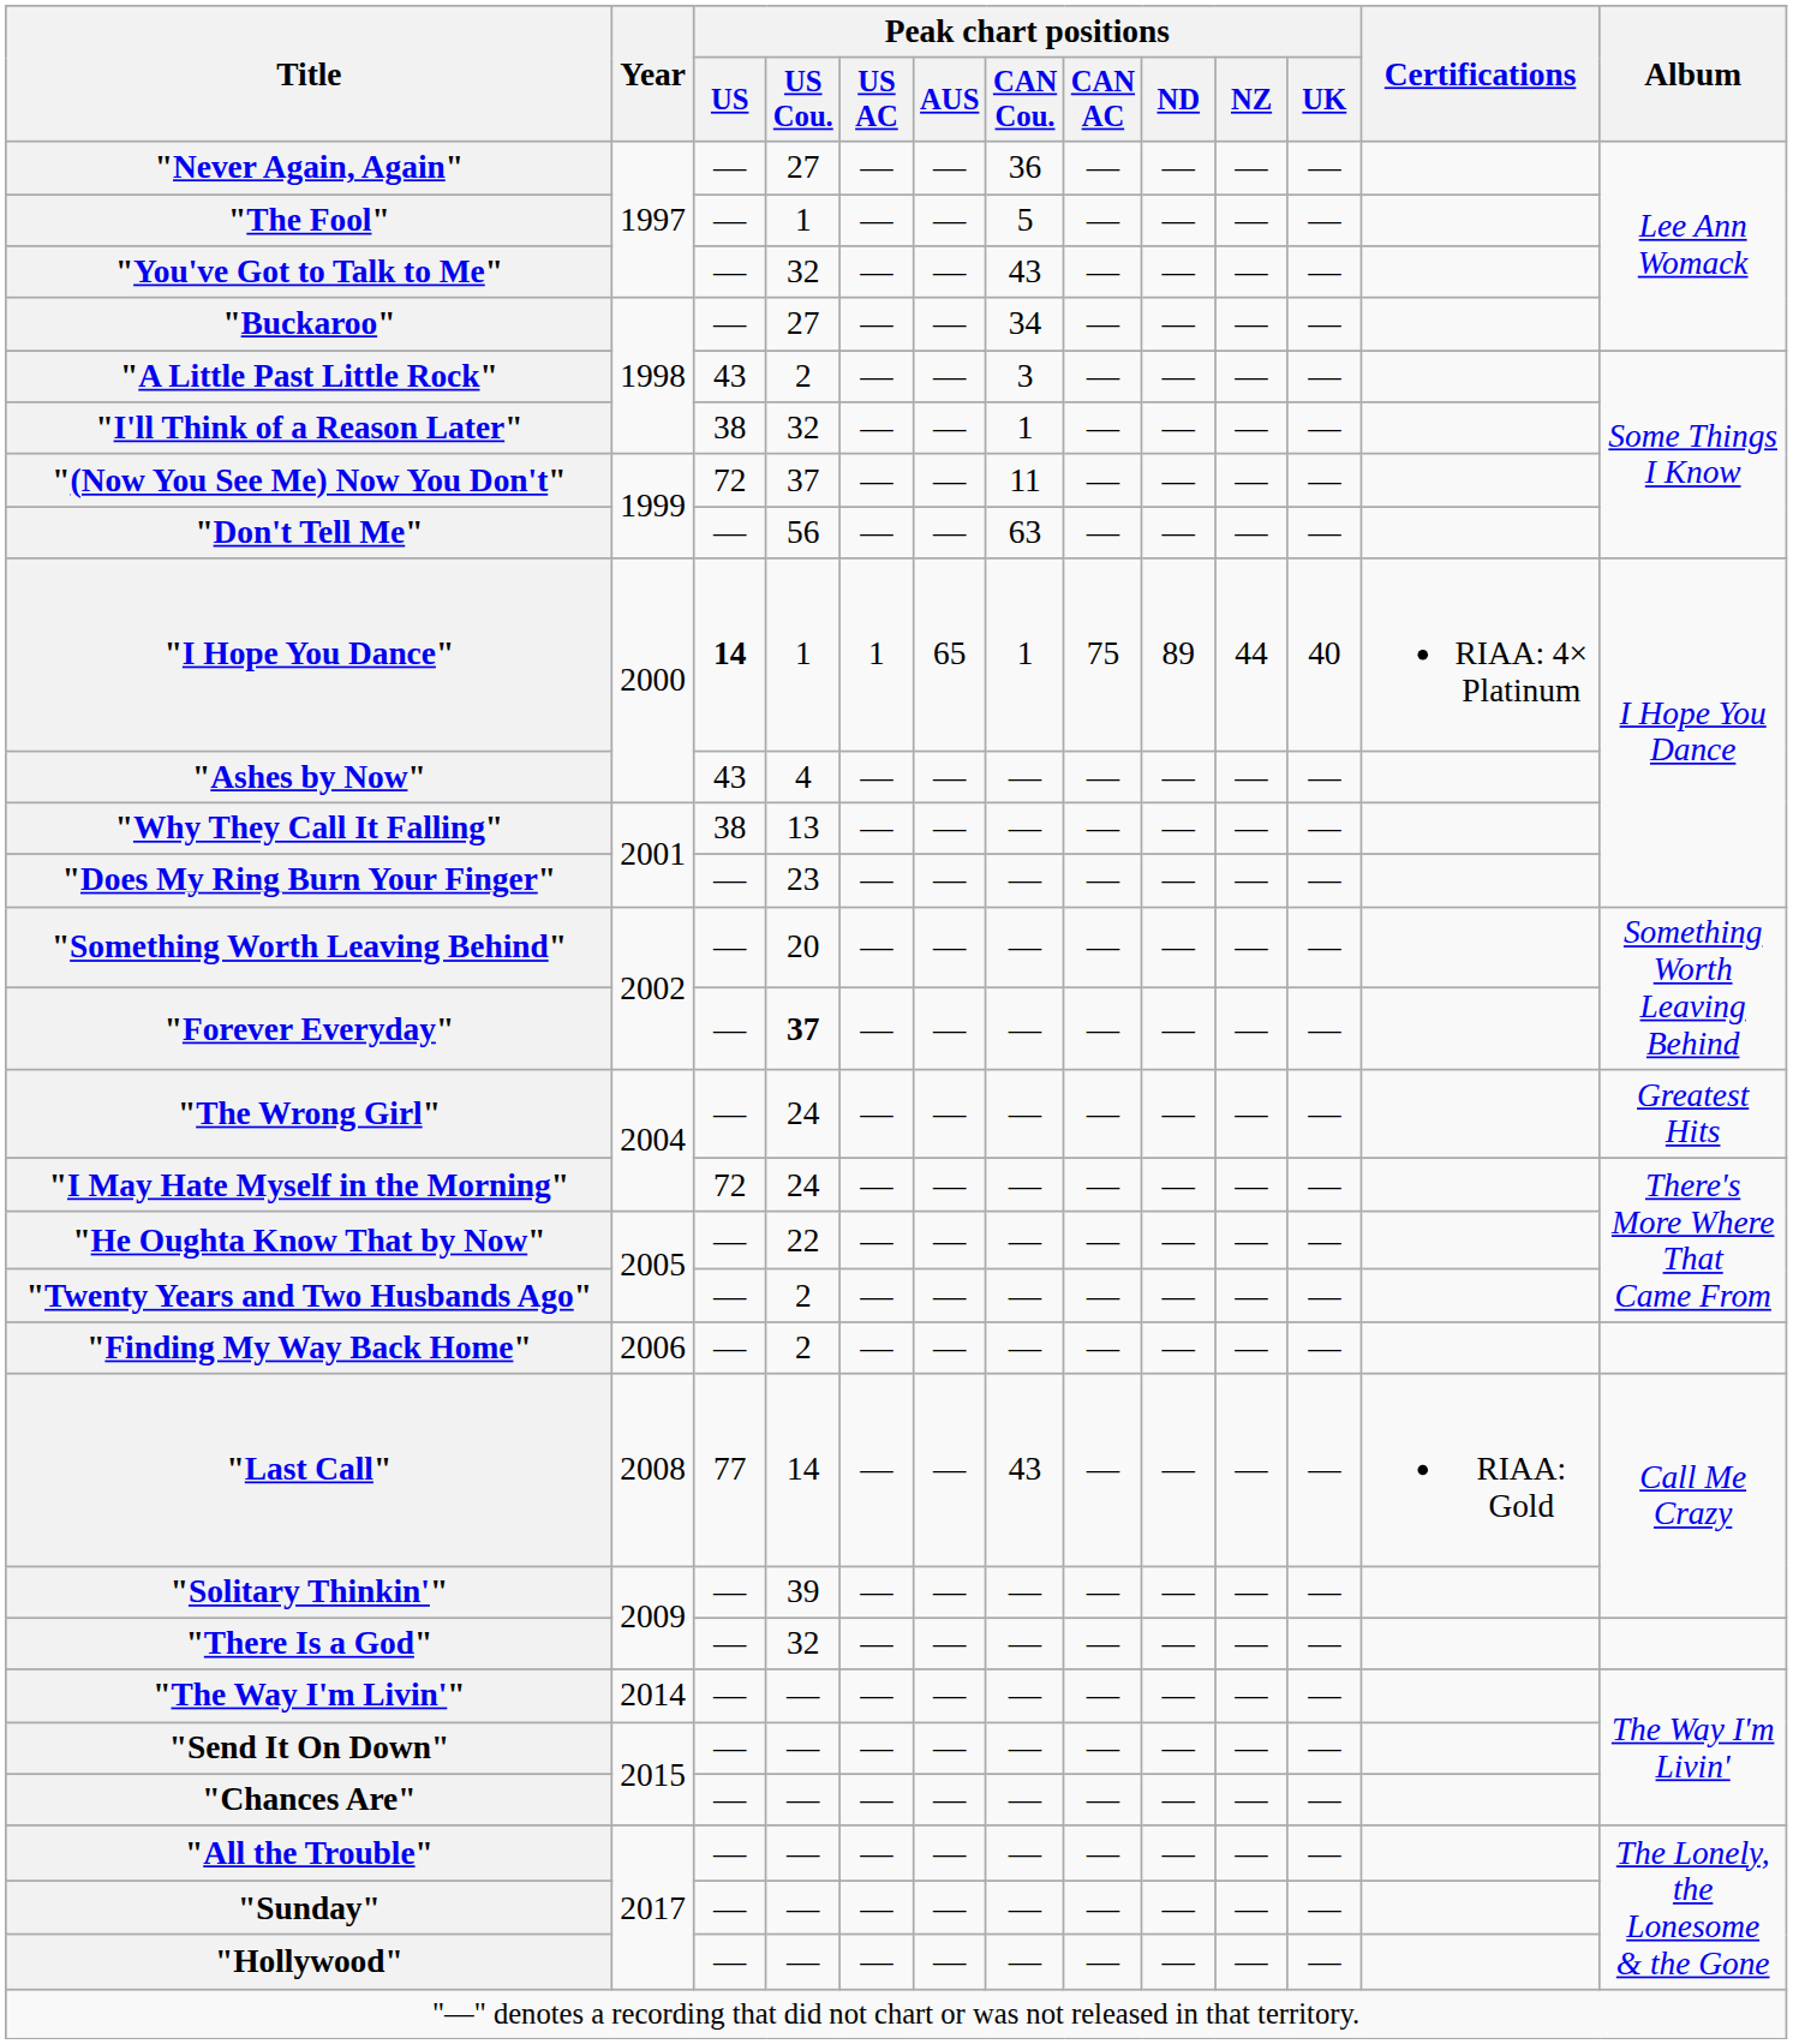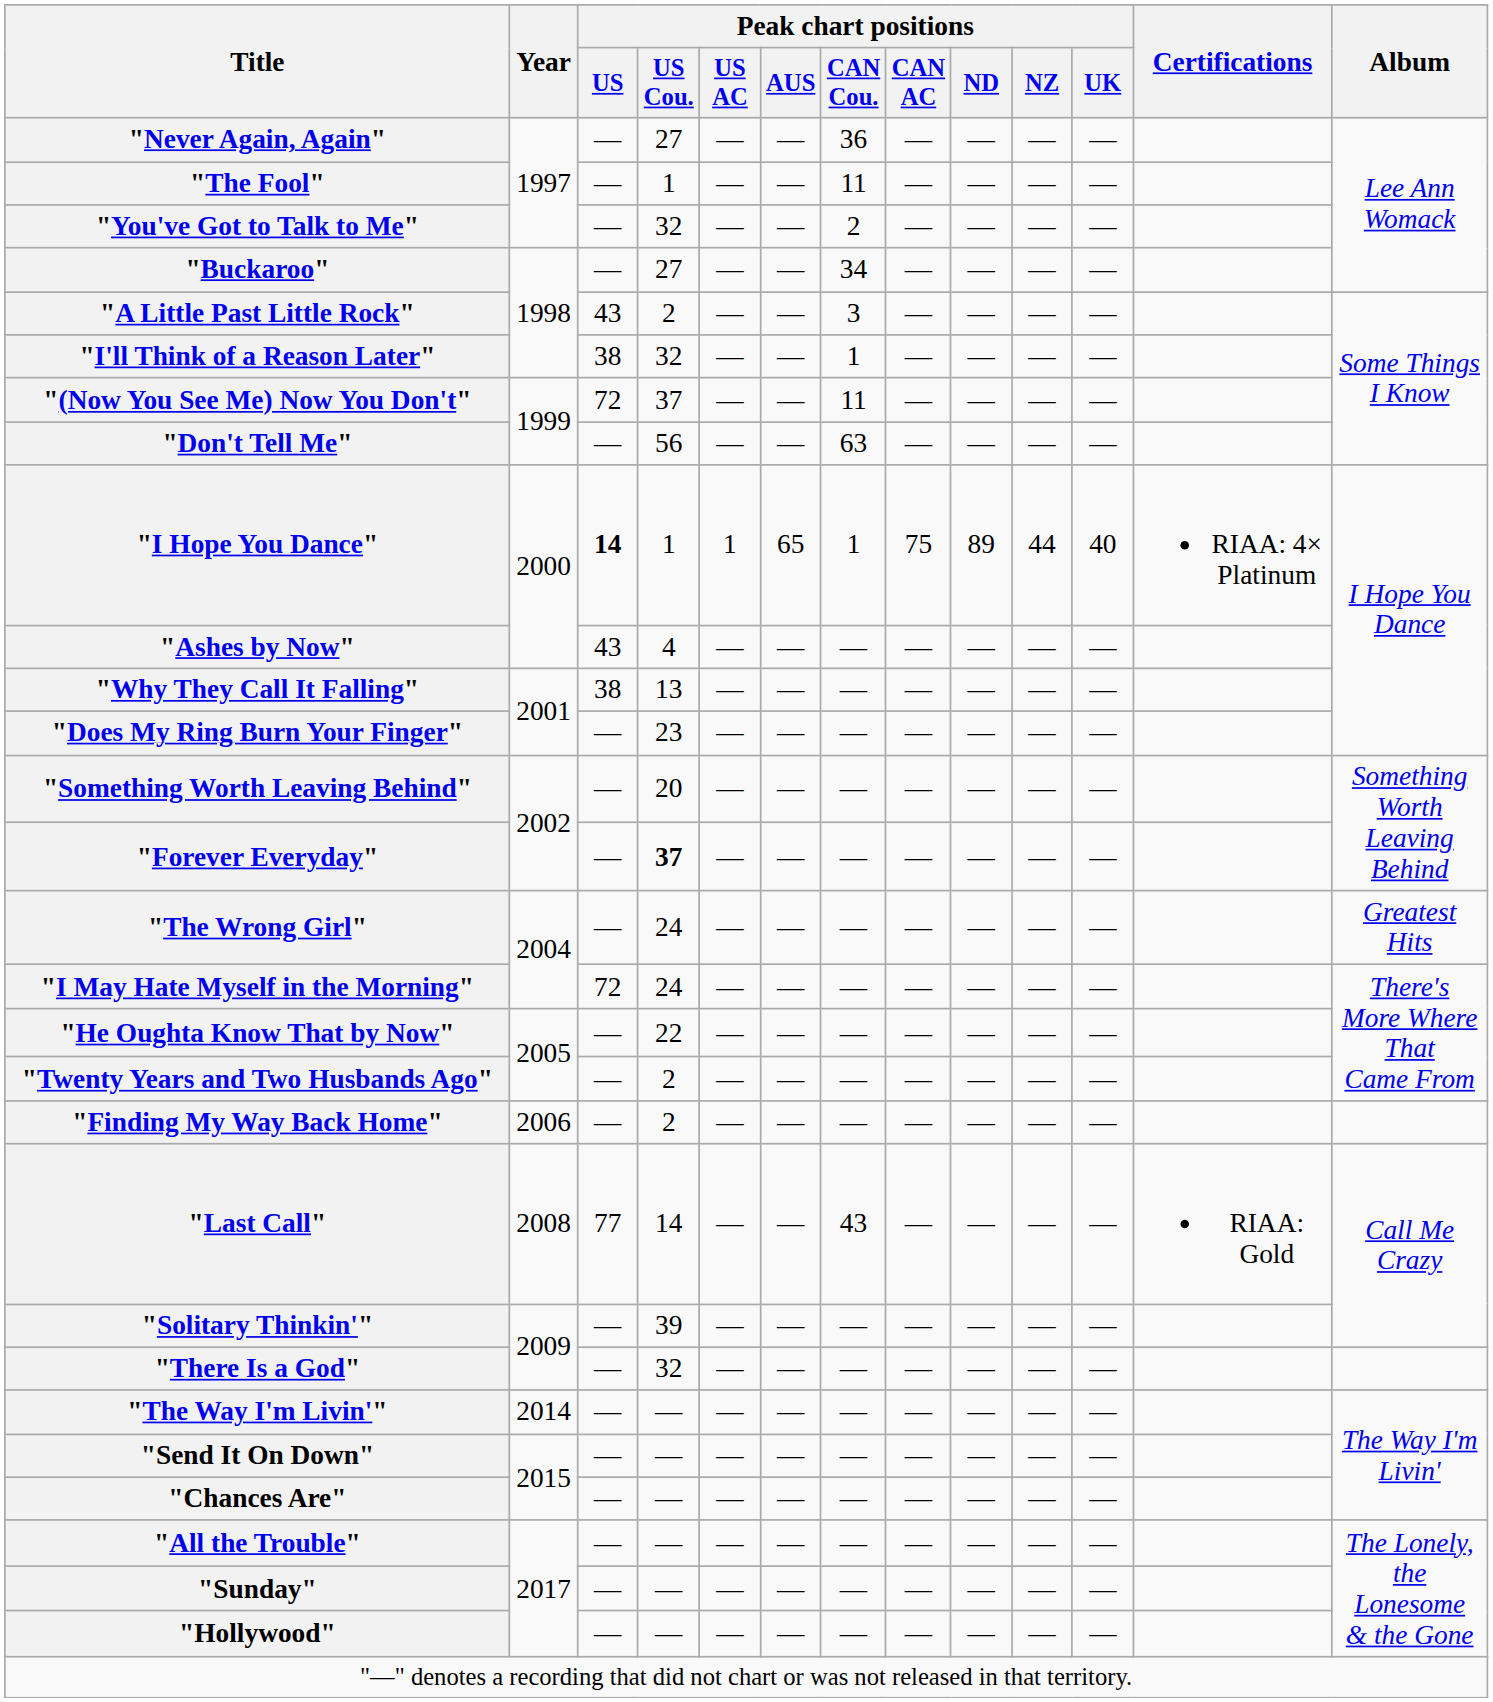"The Fool" | Peak chart positions / CAN Cou.: 5 -> 11
"You've Got to Talk to Me" | Peak chart positions / CAN Cou.: 43 -> 2
